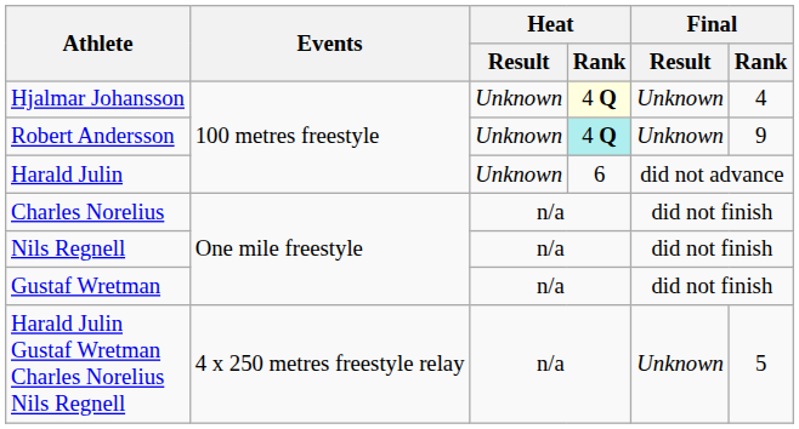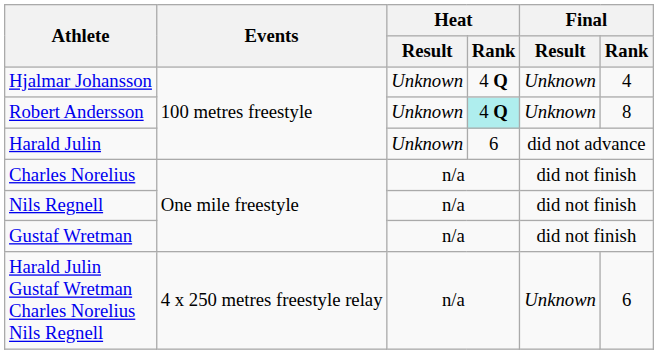Hjalmar Johansson | Heat / Rank: lightyellow background -> no background
Robert Andersson | Final / Rank: 9 -> 8
Harald Julin Gustaf Wretman Charles Norelius Nils Regnell | Final / Rank: 5 -> 6
